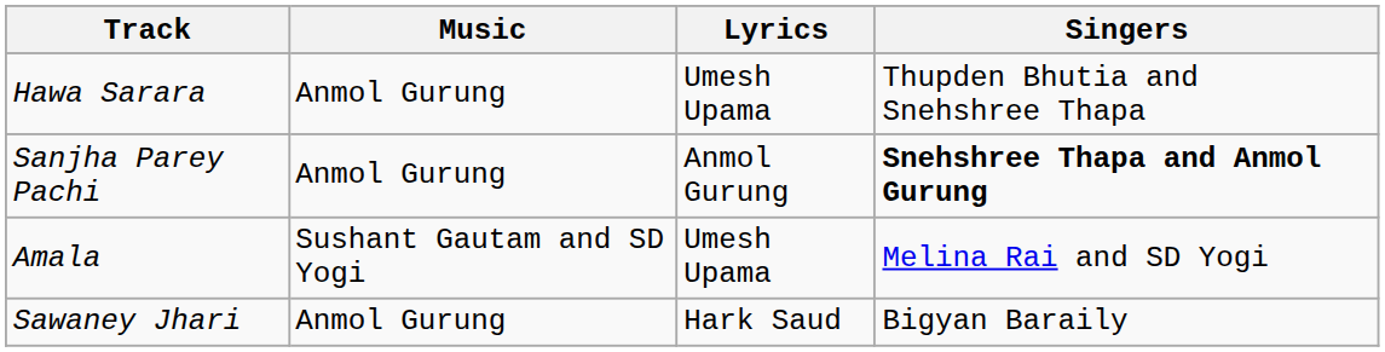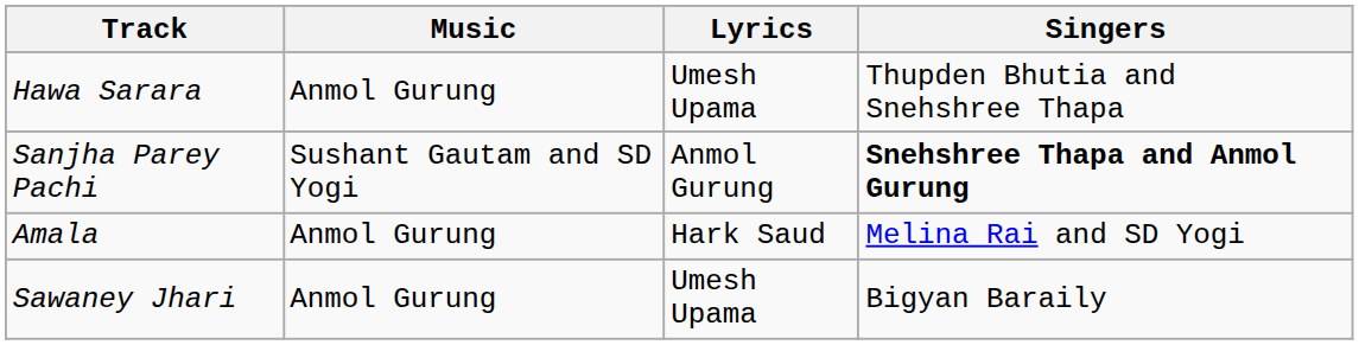Sanjha Parey Pachi | Music: Anmol Gurung -> Sushant Gautam and SD Yogi
Amala | Music: Sushant Gautam and SD Yogi -> Anmol Gurung
Amala | Lyrics: Umesh Upama -> Hark Saud
Sawaney Jhari | Lyrics: Hark Saud -> Umesh Upama
